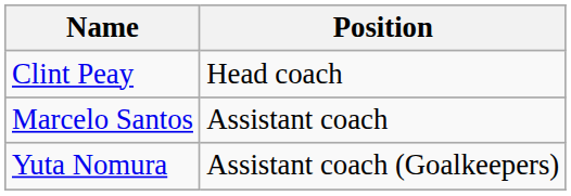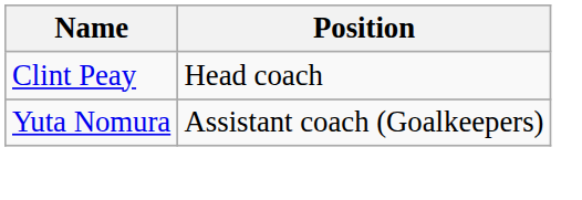- row: Marcelo Santos | Assistant coach
